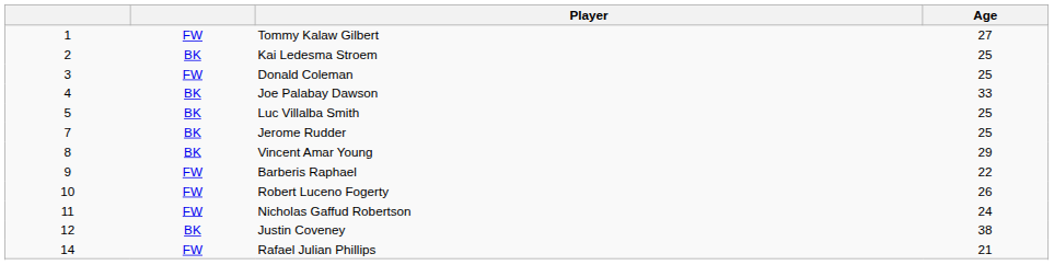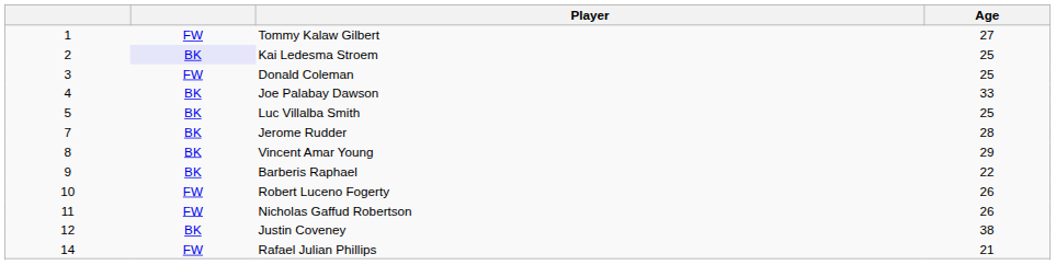Kai Ledesma Stroem | column 2: no background -> lavender background
Jerome Rudder | Age: 25 -> 28
Barberis Raphael | column 2: FW -> BK
Nicholas Gaffud Robertson | Age: 24 -> 26
